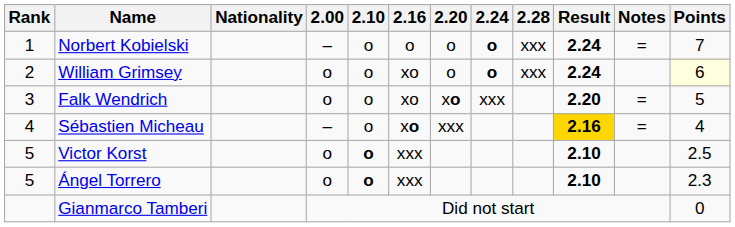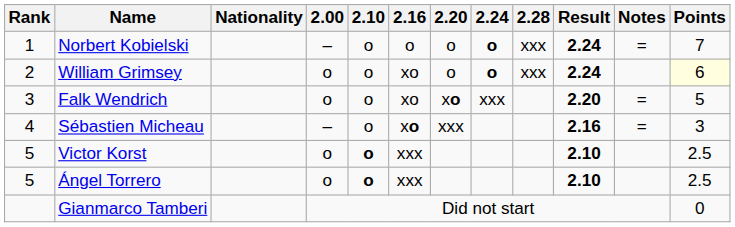Sébastien Micheau | Result: gold background -> no background
Sébastien Micheau | Points: 4 -> 3
Ángel Torrero | Points: 2.3 -> 2.5
